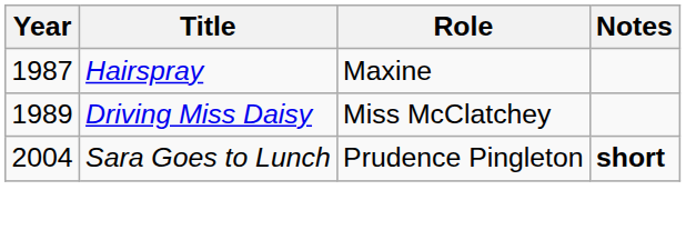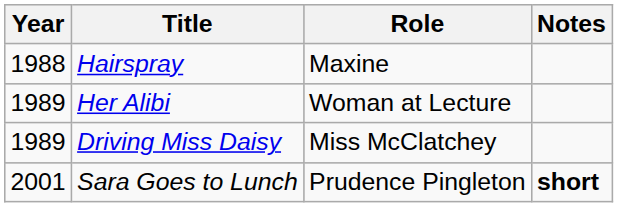Hairspray | Year: 1987 -> 1988
+ row: 1989 | Her Alibi | Woman at Lecture
Sara Goes to Lunch | Year: 2004 -> 2001
